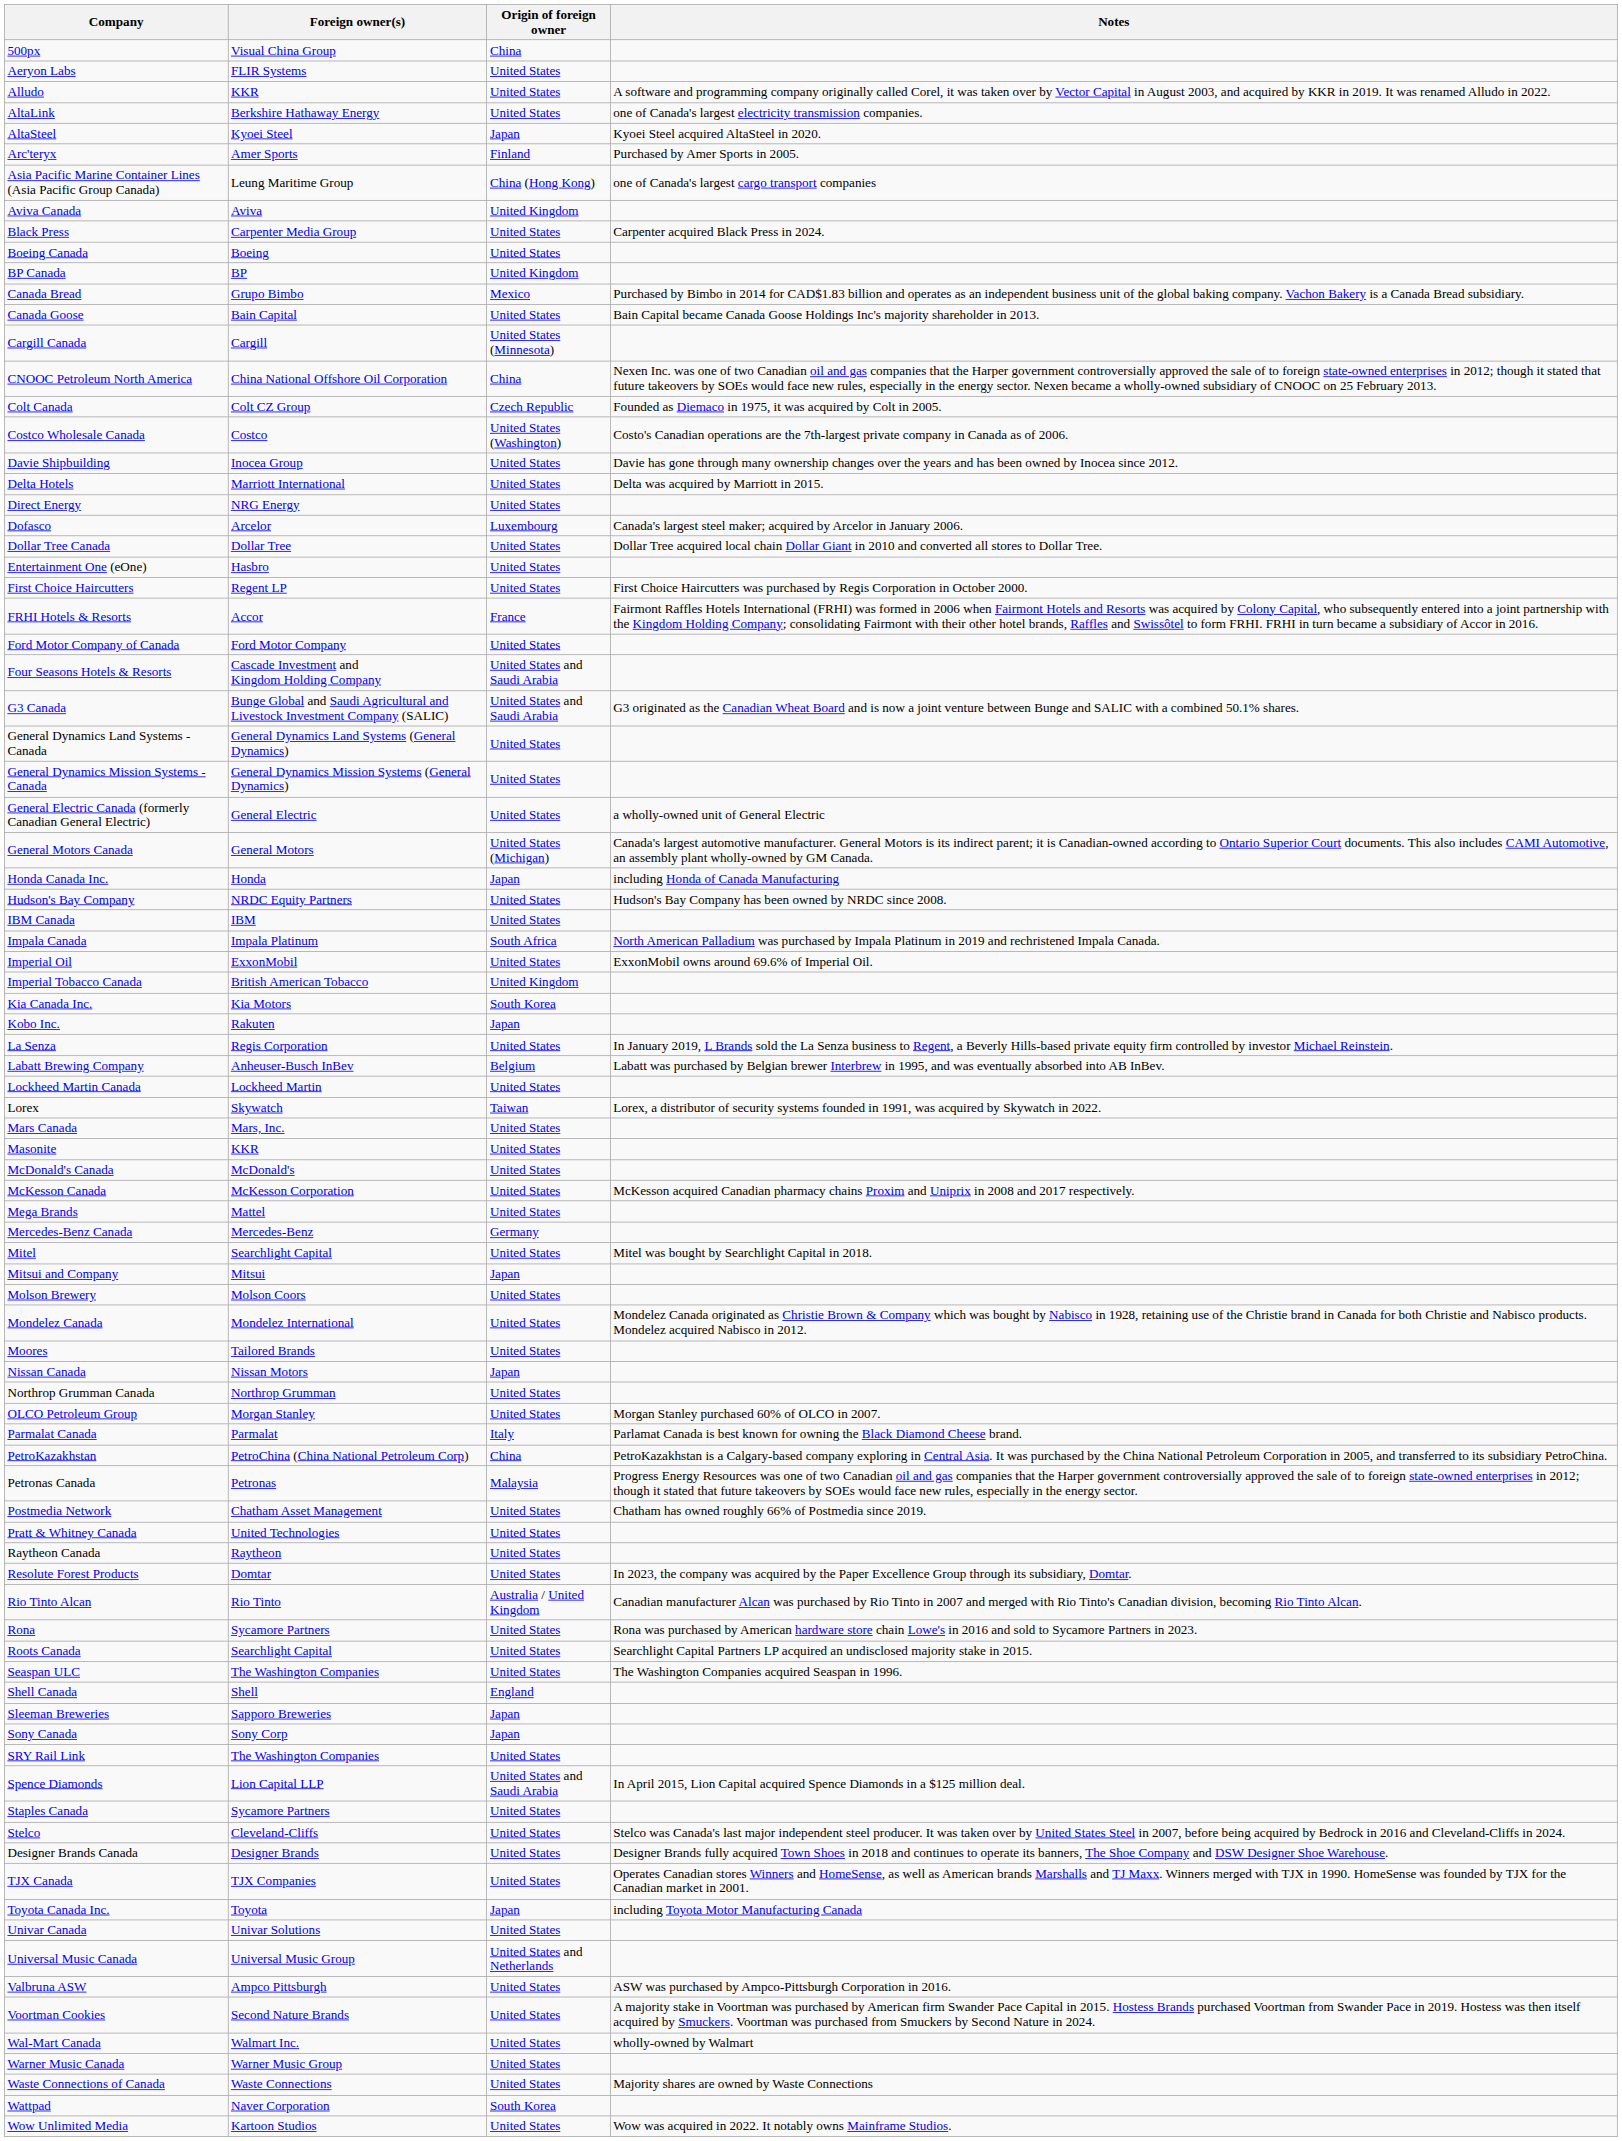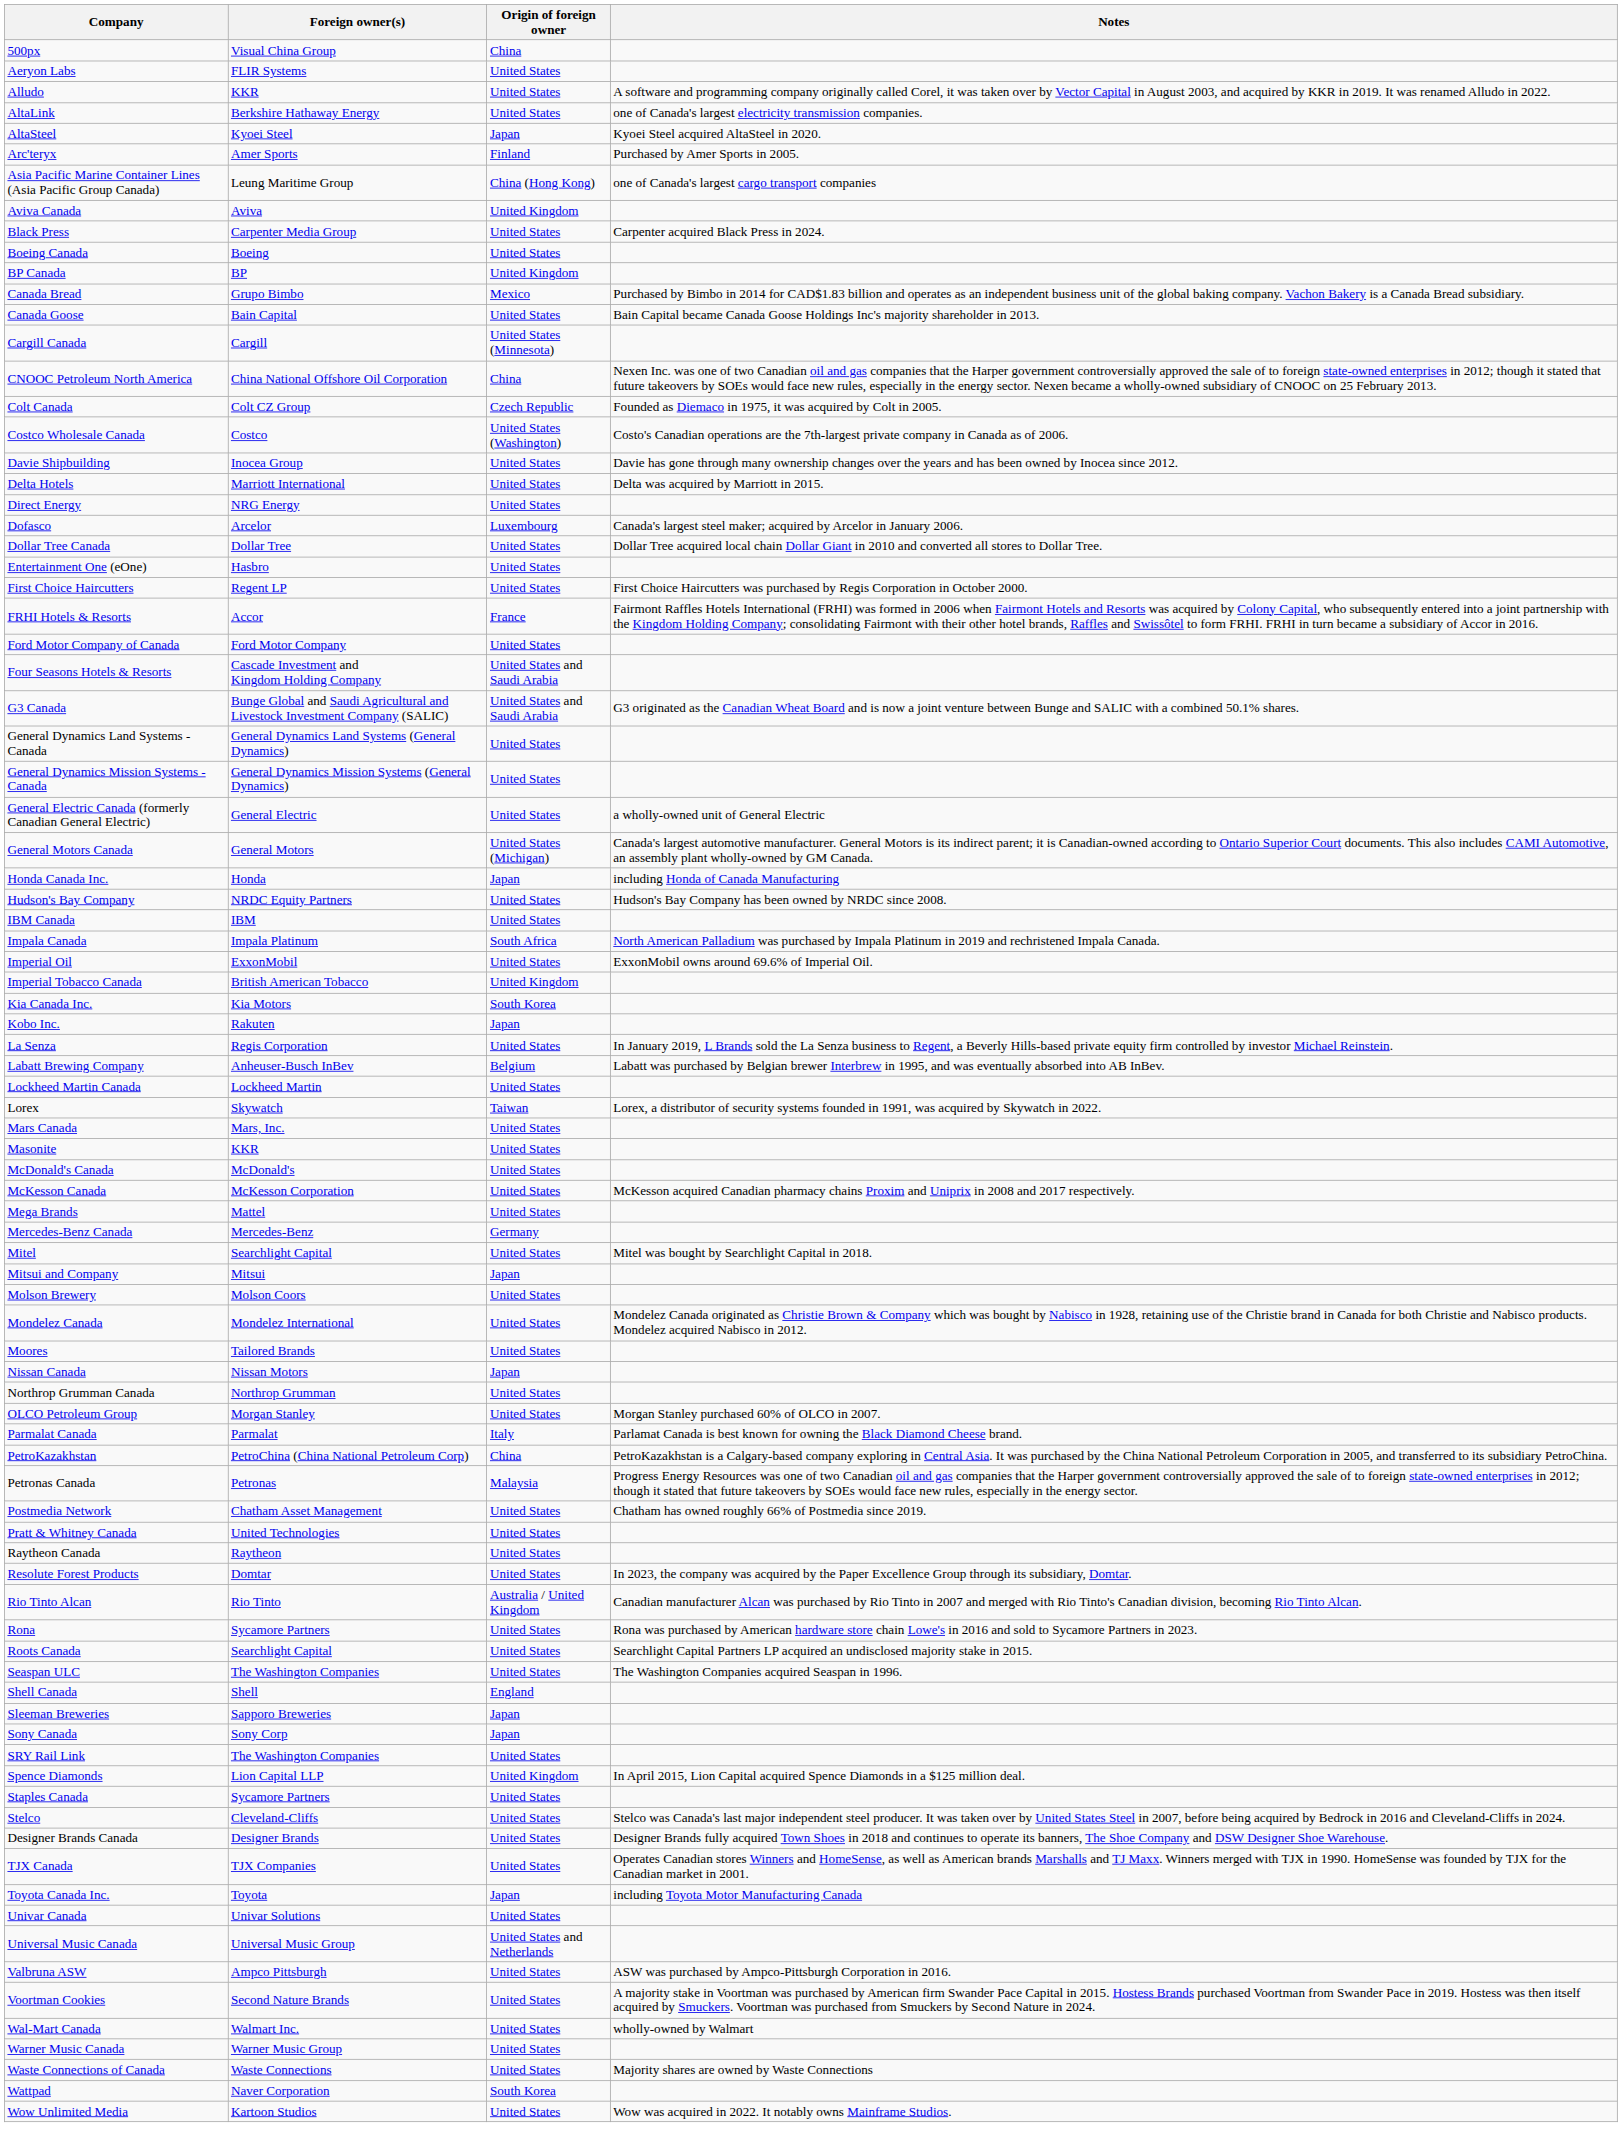Spence Diamonds | Origin of foreign owner: United States and Saudi Arabia -> United Kingdom
